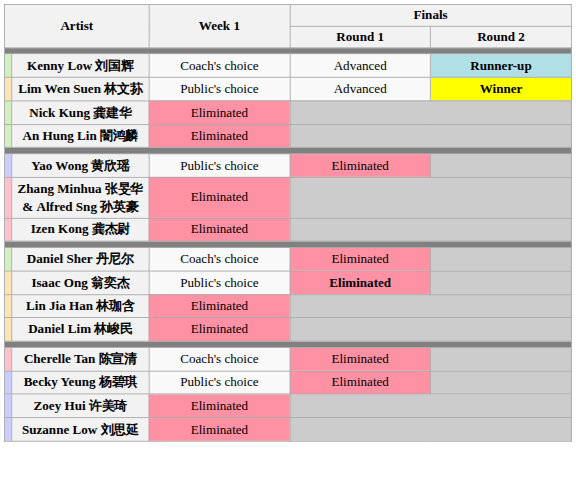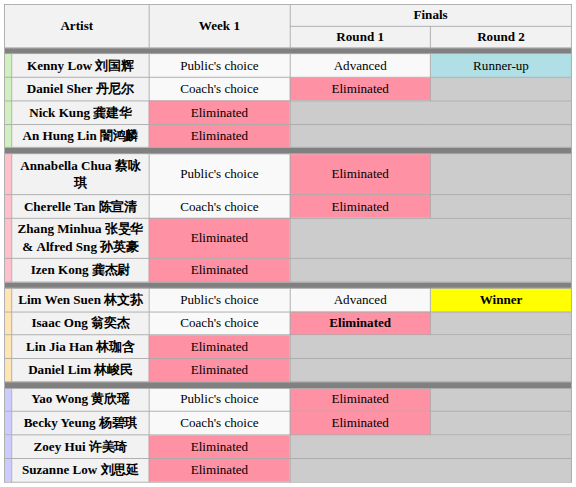Kenny Low 刘国辉 | Week 1: Coach's choice -> Public's choice
Kenny Low 刘国辉 | Finals / Round 2: bold -> normal
rows swapped: Daniel Sher 丹尼尔 <-> Lim Wen Suen 林文荪
+ row: Annabella Chua 蔡咏琪 | Public's choice | Eliminated
rows swapped: Cherelle Tan 陈宣清 <-> Yao Wong 黄欣瑶
Isaac Ong 翁奕杰 | Week 1: Public's choice -> Coach's choice
Becky Yeung 杨碧琪 | Week 1: Public's choice -> Coach's choice
